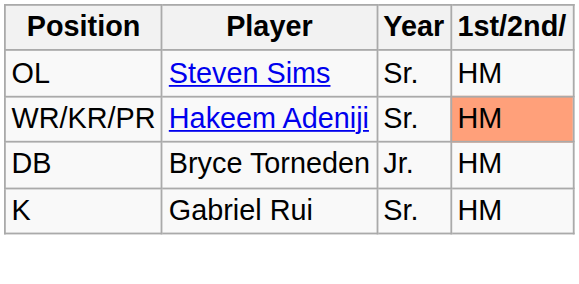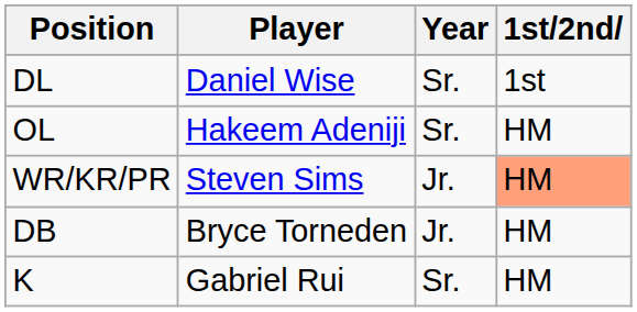+ row: DL | Daniel Wise | Sr. | 1st
OL | Player: Steven Sims -> Hakeem Adeniji
WR/KR/PR | Player: Hakeem Adeniji -> Steven Sims
WR/KR/PR | Year: Sr. -> Jr.
